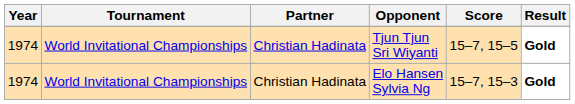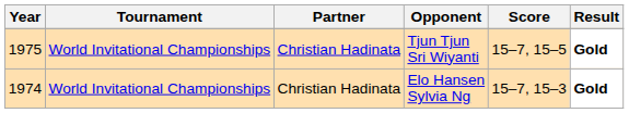Tjun Tjun Sri Wiyanti | Year: 1974 -> 1975
